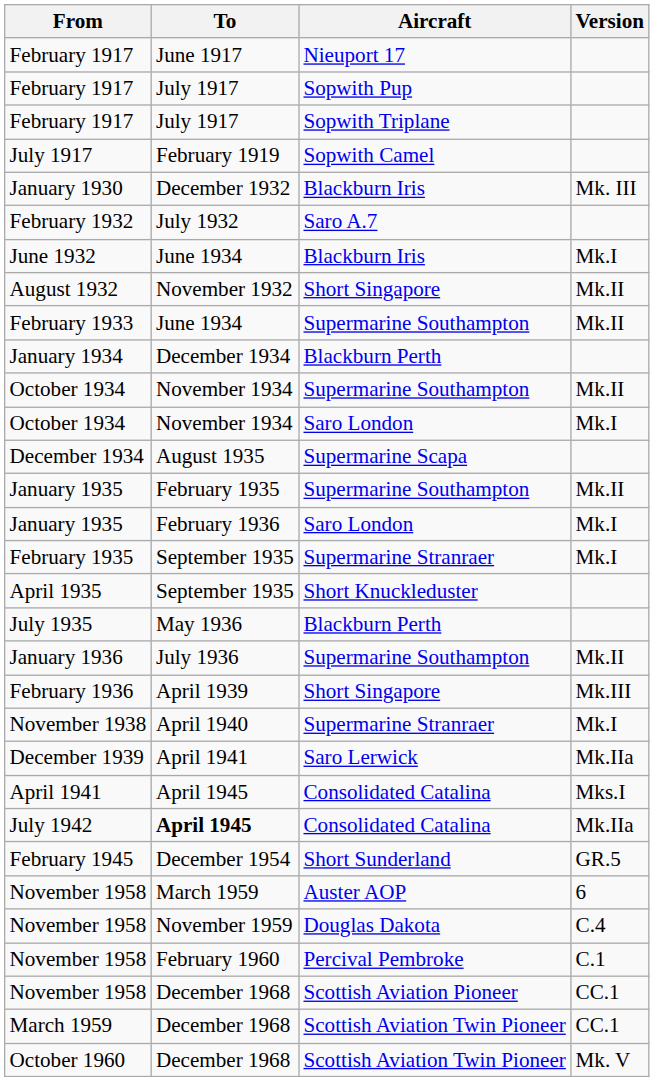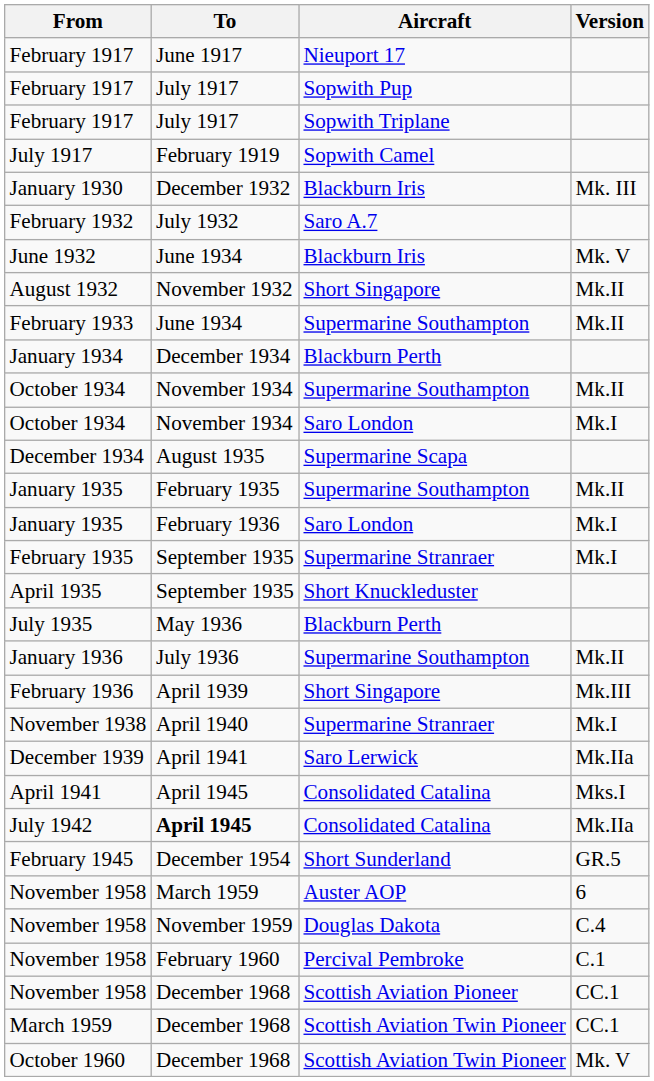June 1932 | Version: Mk.I -> Mk. V
